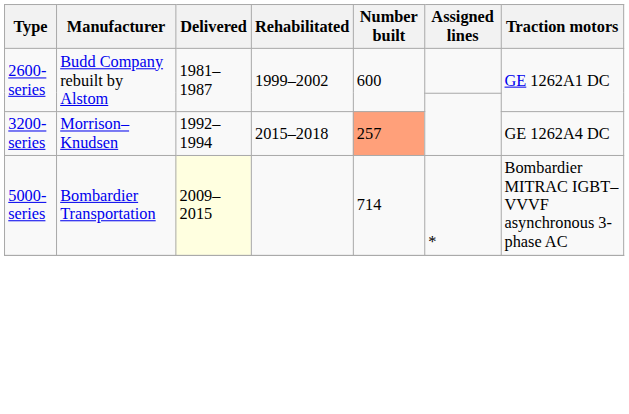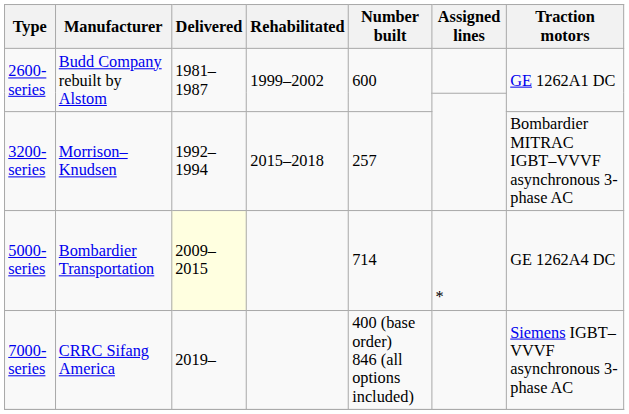3200-series | Number built: lightsalmon background -> no background
3200-series | Traction motors: GE 1262A4 DC -> Bombardier MITRAC IGBT–VVVF asynchronous 3-phase AC
5000-series | Traction motors: Bombardier MITRAC IGBT–VVVF asynchronous 3-phase AC -> GE 1262A4 DC
+ row: 7000-series | CRRC Sifang America | 2019– | 400 (base order) 846 (all options included) | Siemens IGBT–VVVF asynchronous 3-phase AC
